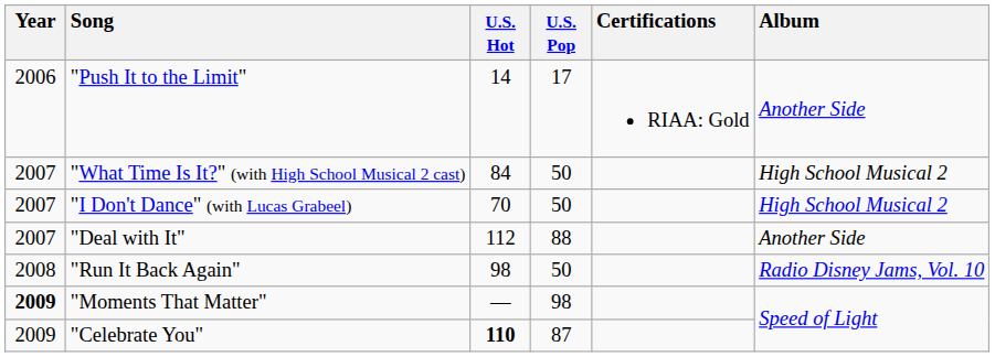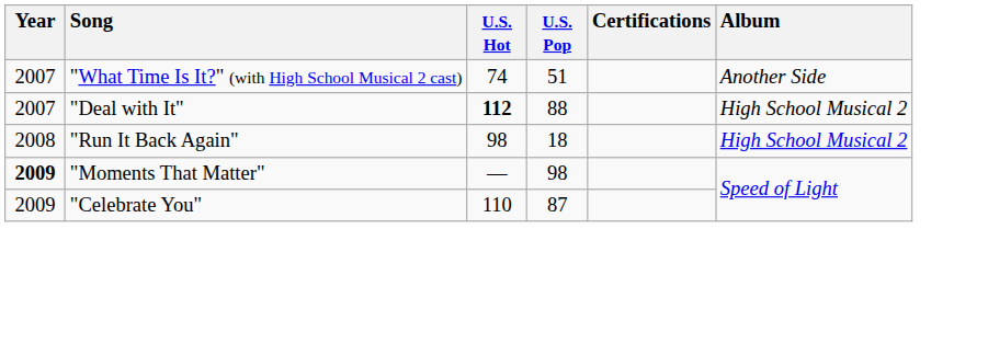- row: 2006 | "Push It to the Limit" | 14 | 17 | RIAA: Gold | Another Side
"What Time Is It?" (with High School Musical 2 cast) | U.S. Hot: 84 -> 74
"What Time Is It?" (with High School Musical 2 cast) | U.S. Pop: 50 -> 51
"What Time Is It?" (with High School Musical 2 cast) | Album: High School Musical 2 -> Another Side
- row: 2007 | "I Don't Dance" (with Lucas Grabeel) | 70 | 50 | High School Musical 2
"Deal with It" | U.S. Hot: normal -> bold
"Deal with It" | Album: Another Side -> High School Musical 2
"Run It Back Again" | U.S. Pop: 50 -> 18
"Run It Back Again" | Album: Radio Disney Jams, Vol. 10 -> High School Musical 2
"Celebrate You" | U.S. Hot: bold -> normal
